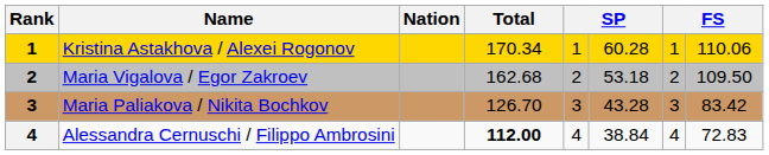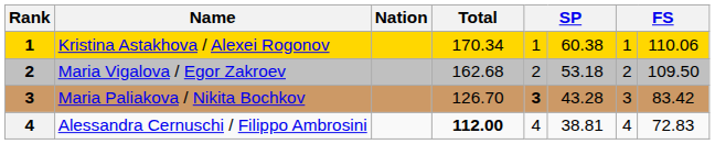Kristina Astakhova / Alexei Rogonov | column 6: 60.28 -> 60.38
Maria Paliakova / Nikita Bochkov | column 5: normal -> bold
Alessandra Cernuschi / Filippo Ambrosini | column 6: 38.84 -> 38.81
